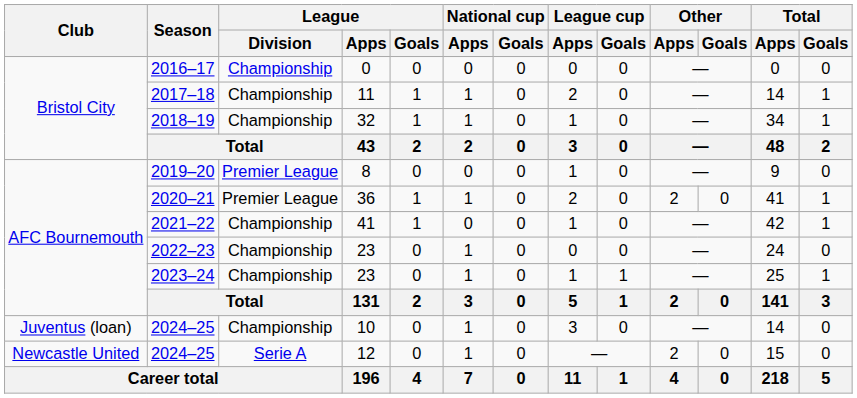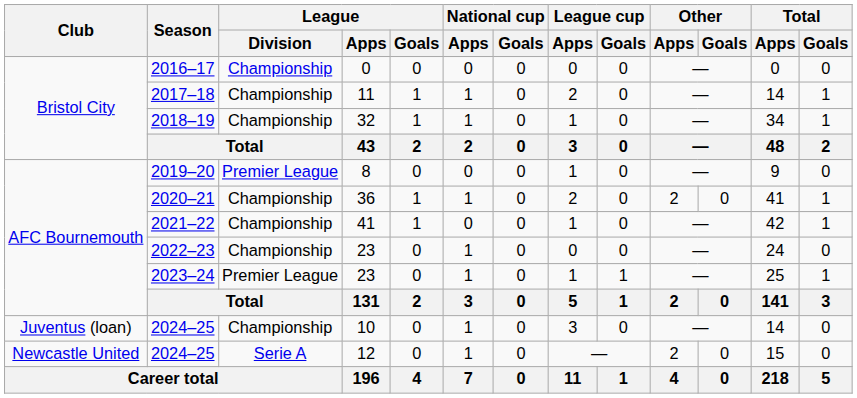2020–21 | League / Division: Premier League -> Championship
2023–24 | League / Division: Championship -> Premier League
